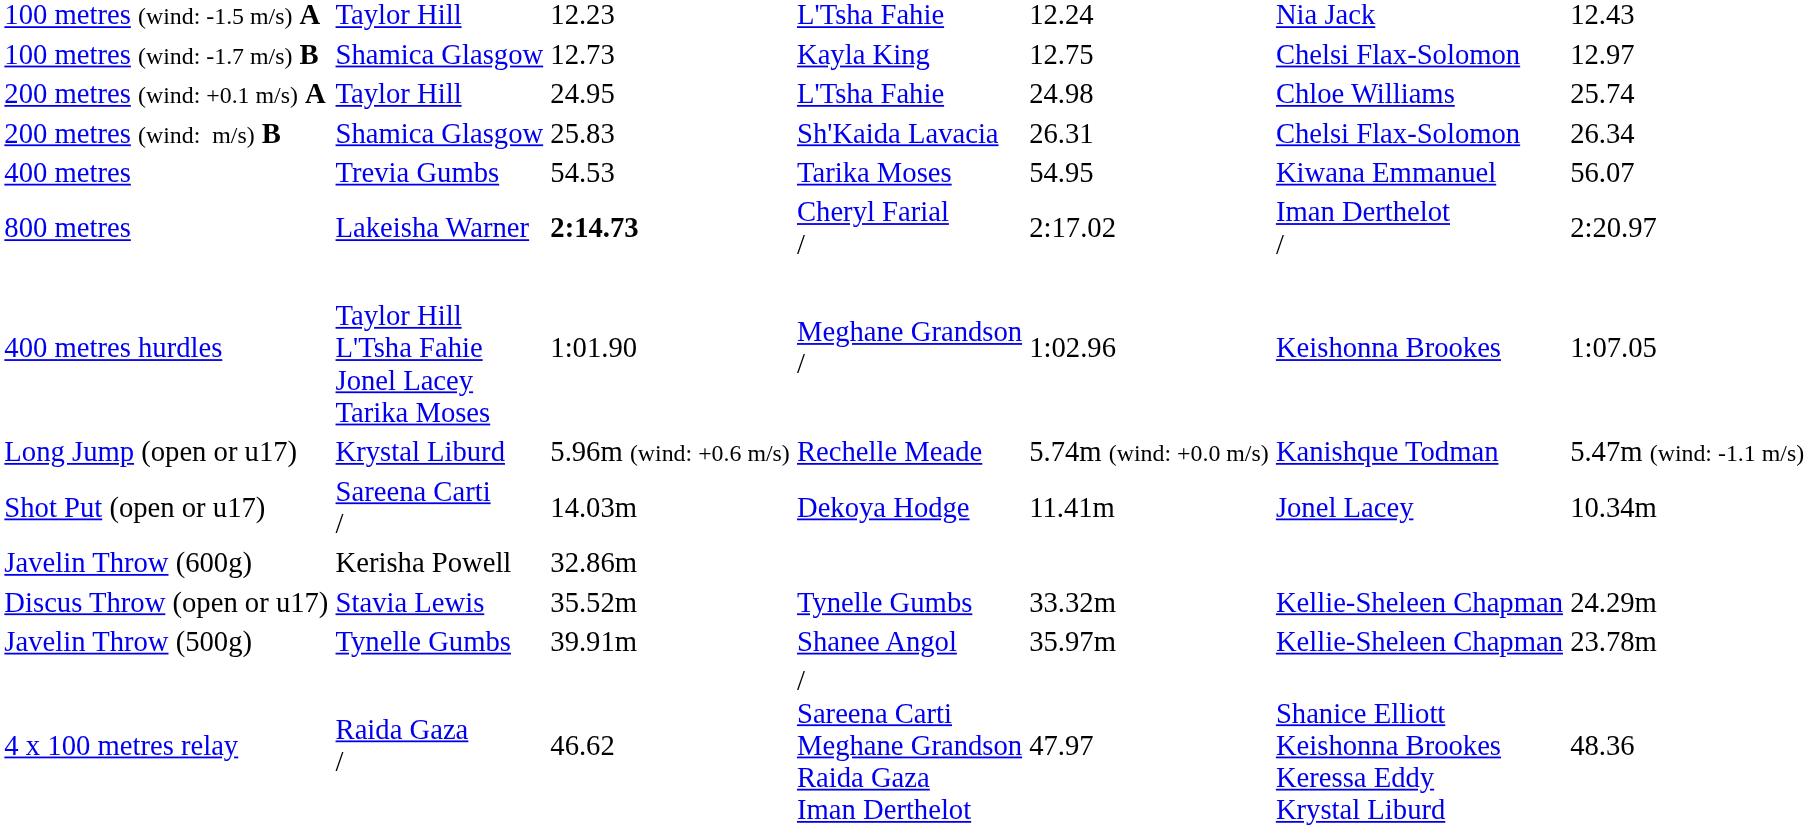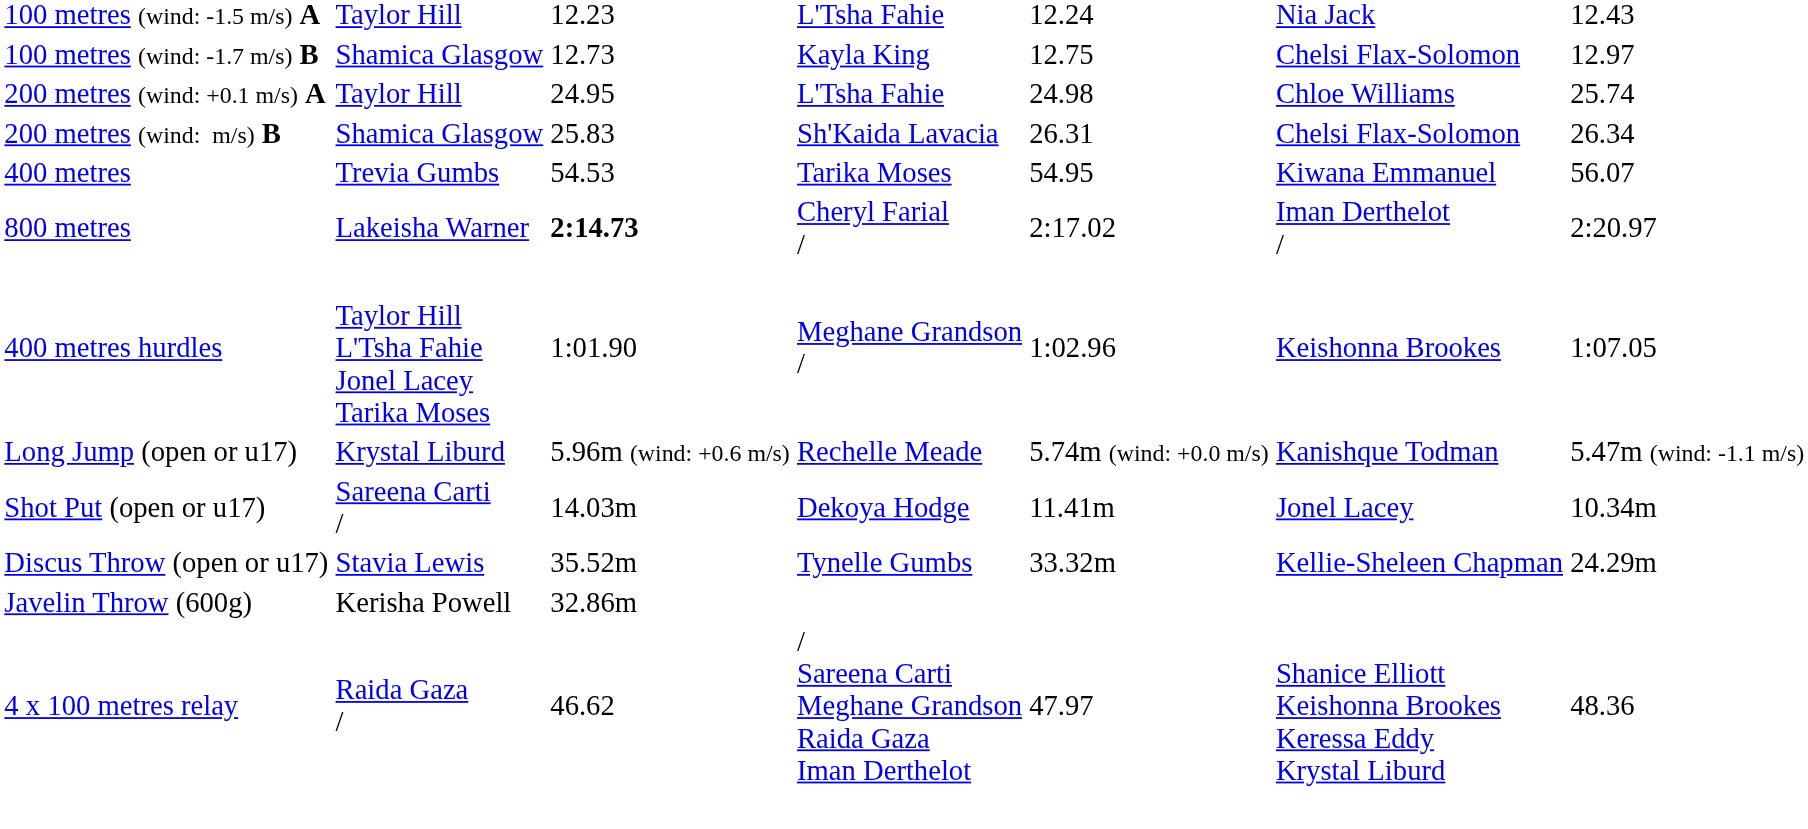rows swapped: Discus Throw (open or u17) <-> Javelin Throw (600g)
- row: Javelin Throw (500g) | Tynelle Gumbs | 39.91m | Shanee Angol | 35.97m | Kellie-Sheleen Chapman | 23.78m
